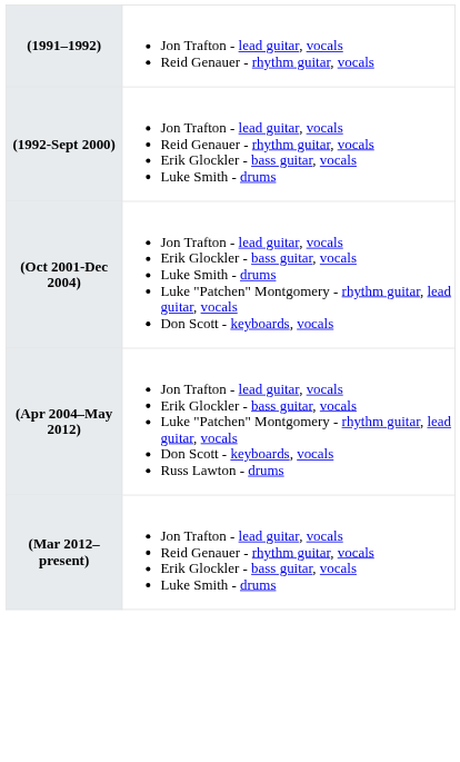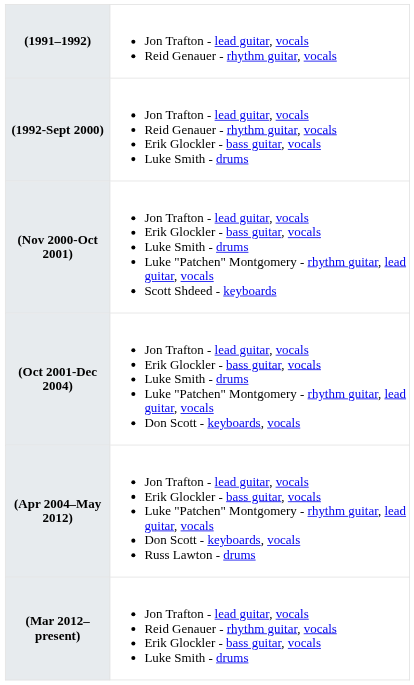+ row: (Nov 2000-Oct 2001) | Jon Trafton - lead guitar, vocals Erik Glockler - bass guitar, vocals Luke Smith - drums Luke "Patchen" Montgomery - rhythm guitar, lead guitar, vocals Scott Shdeed - keyboards
